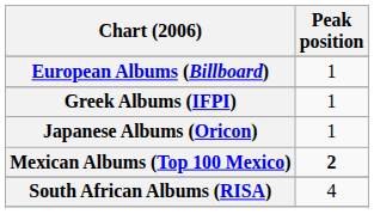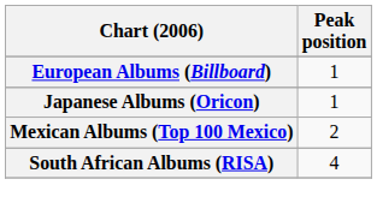- row: Greek Albums (IFPI) | 1
Mexican Albums (Top 100 Mexico) | Peak position: bold -> normal
